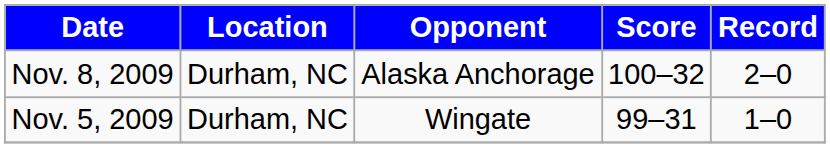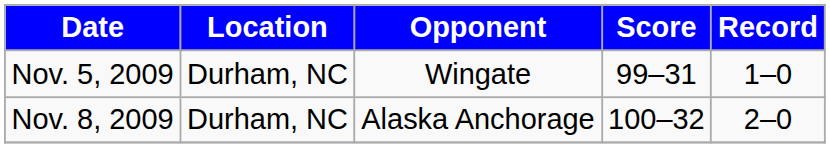rows swapped: Nov. 5, 2009 <-> Nov. 8, 2009
